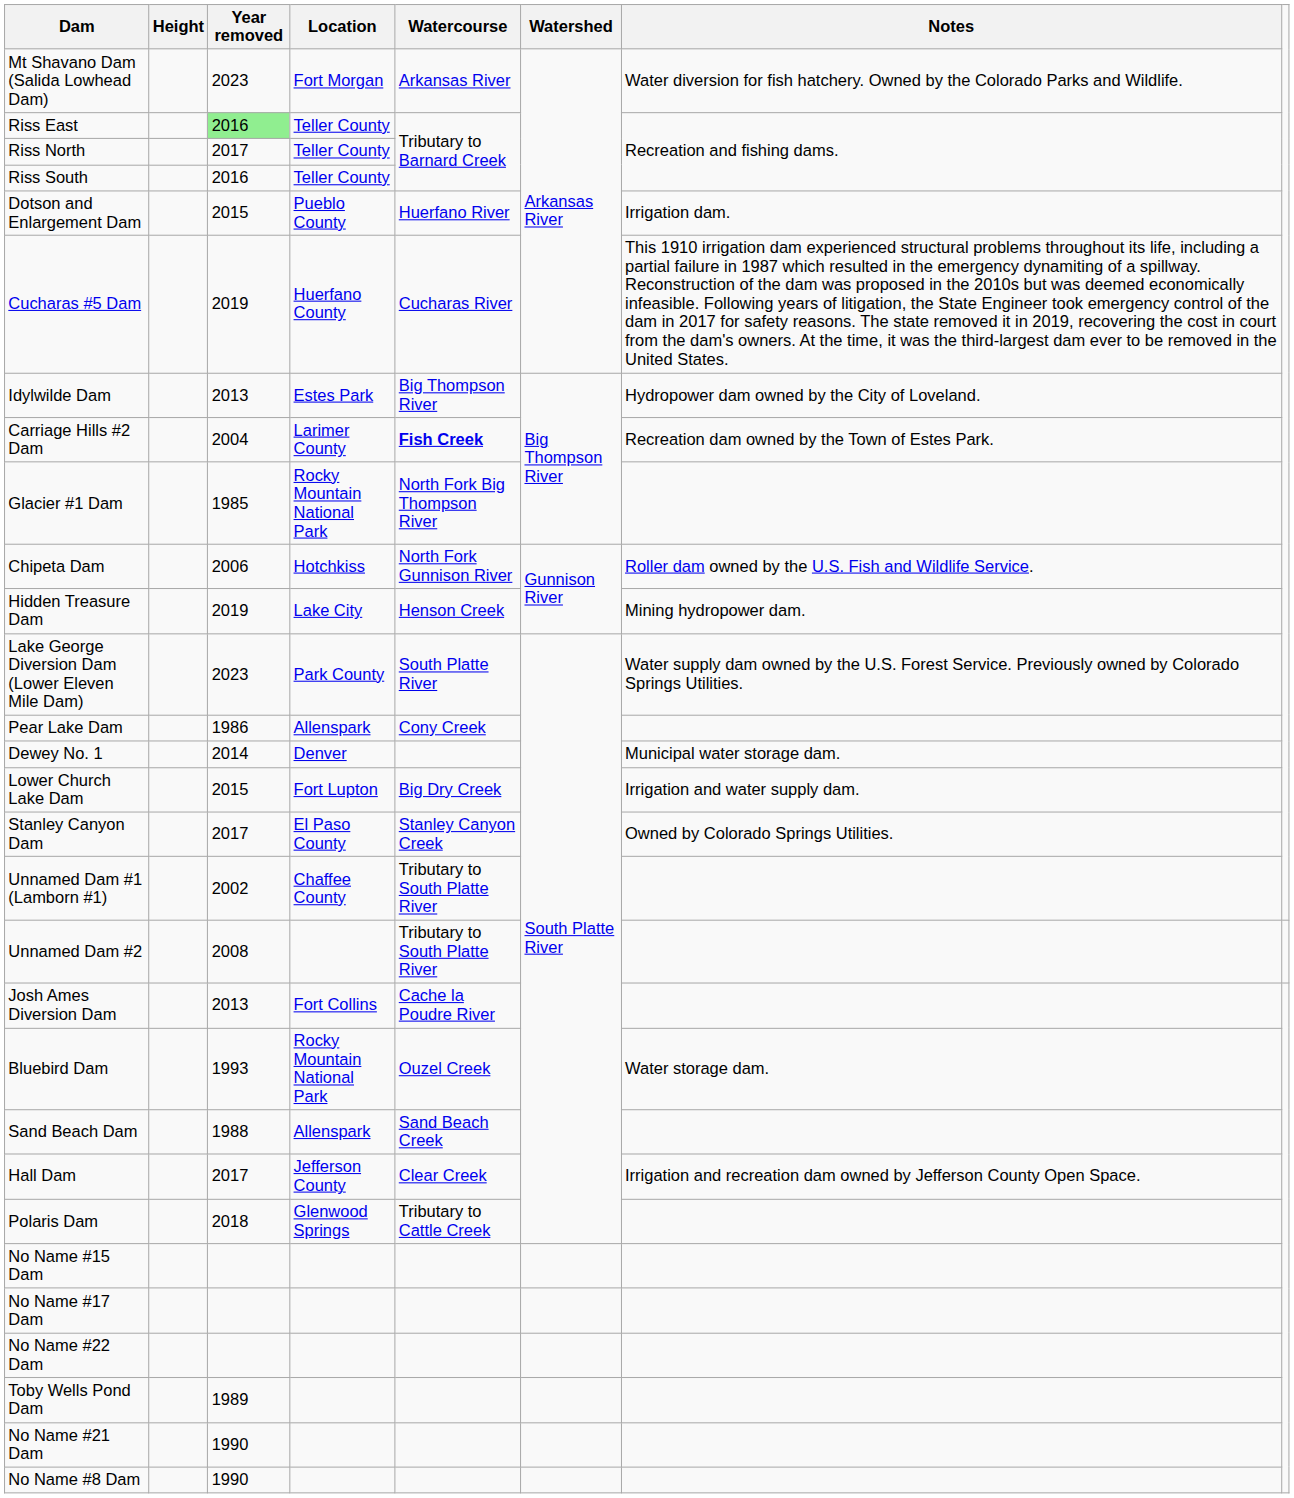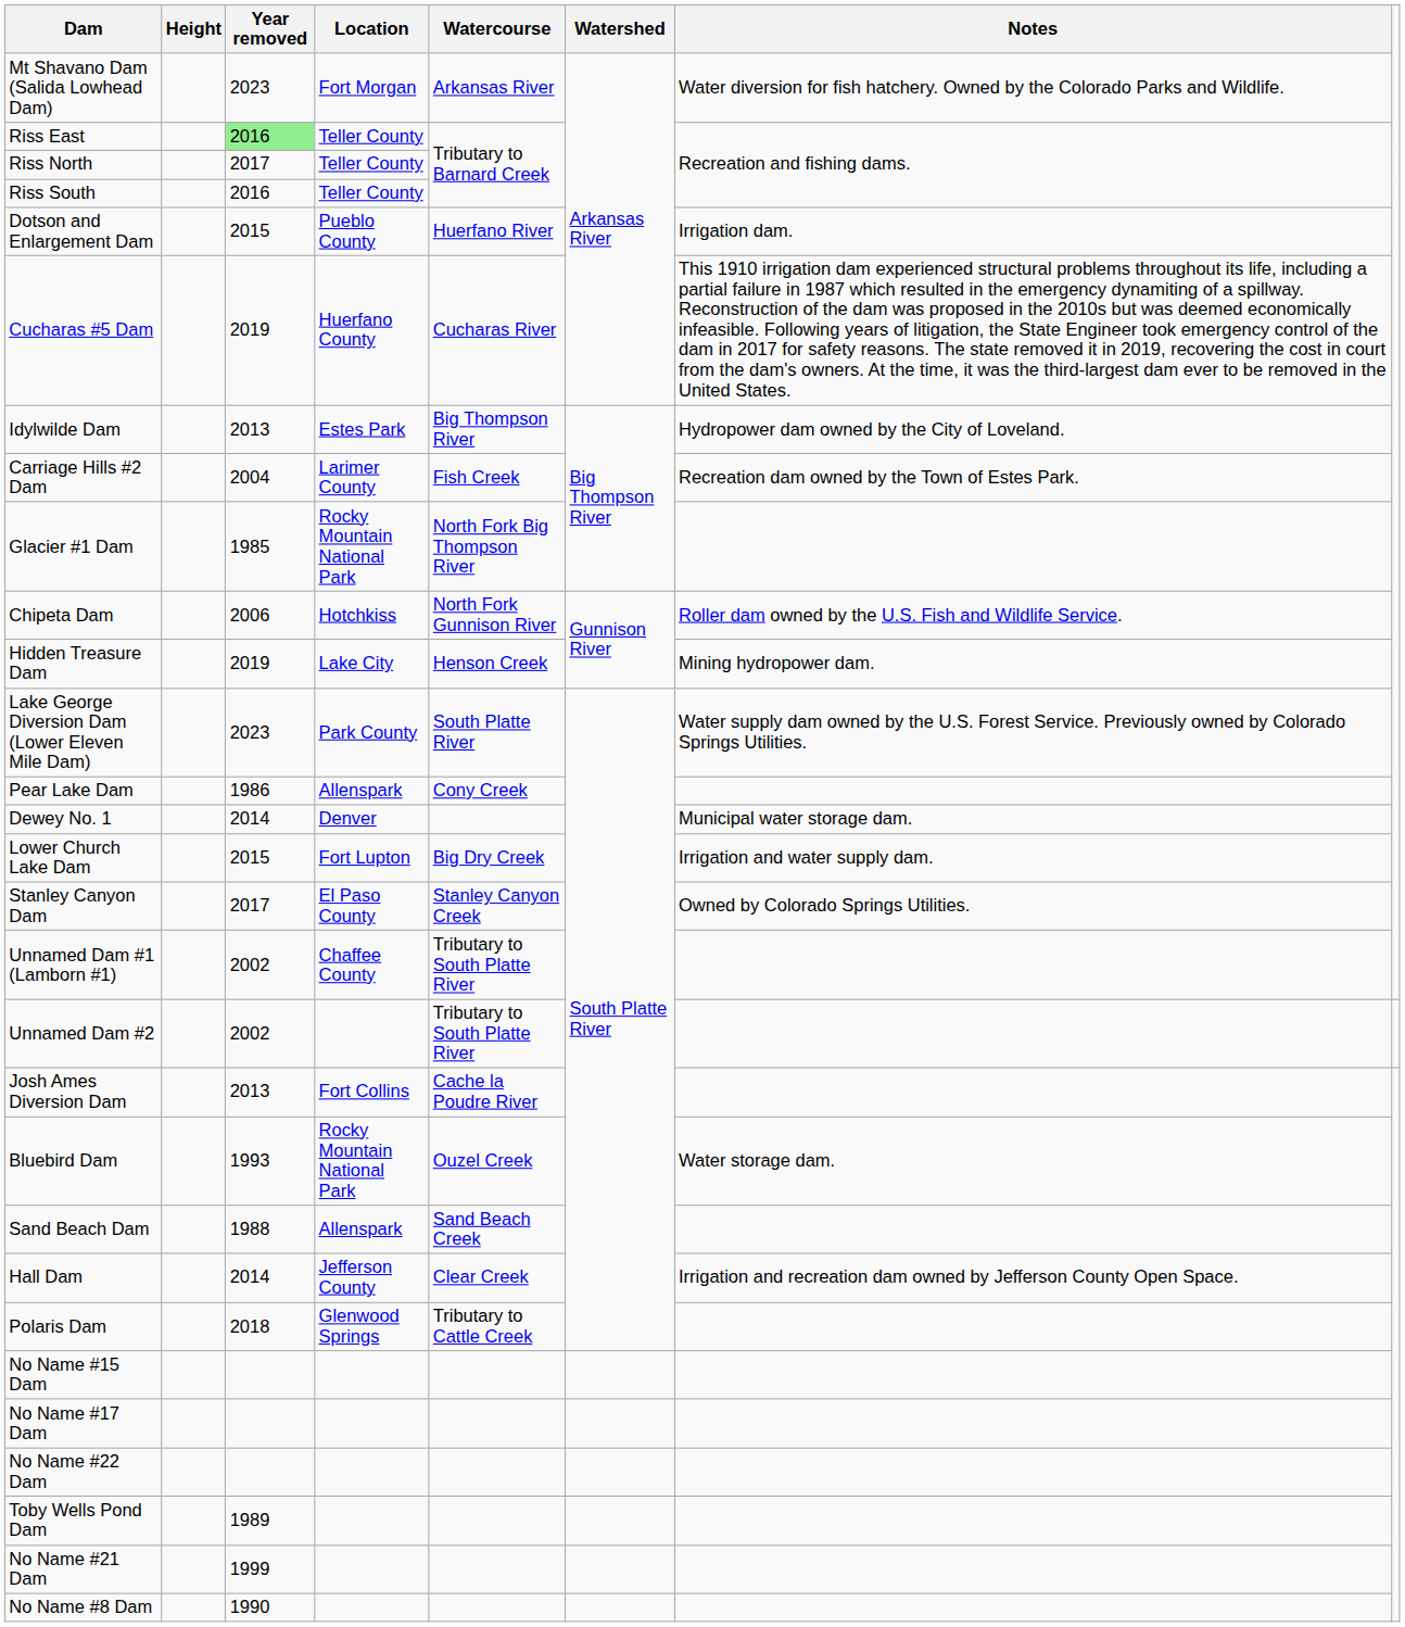Carriage Hills #2 Dam | Watercourse: bold -> normal
Unnamed Dam #2 | Year removed: 2008 -> 2002
Hall Dam | Year removed: 2017 -> 2014
No Name #21 Dam | Year removed: 1990 -> 1999
